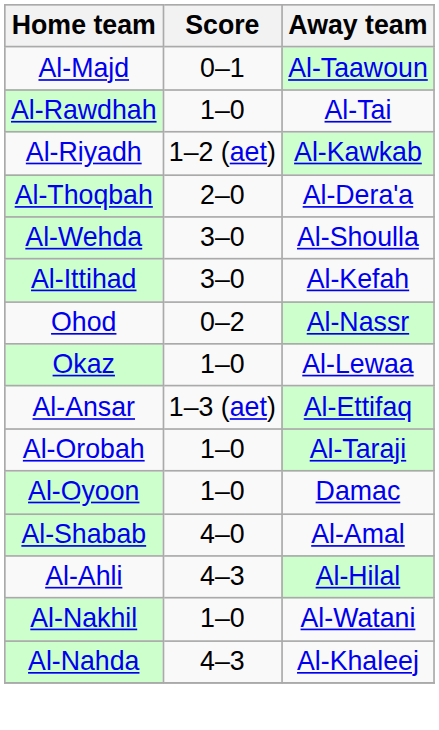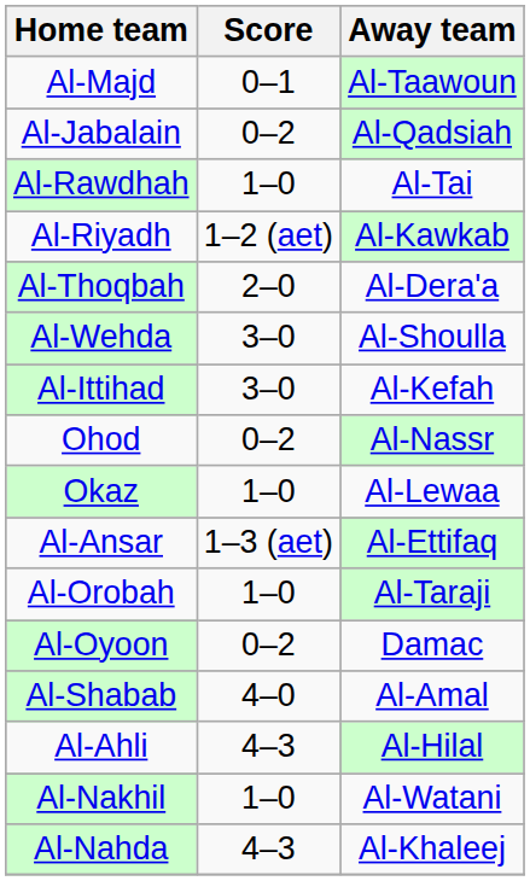+ row: Al-Jabalain | 0–2 | Al-Qadsiah
Al-Oyoon | Score: 1–0 -> 0–2
